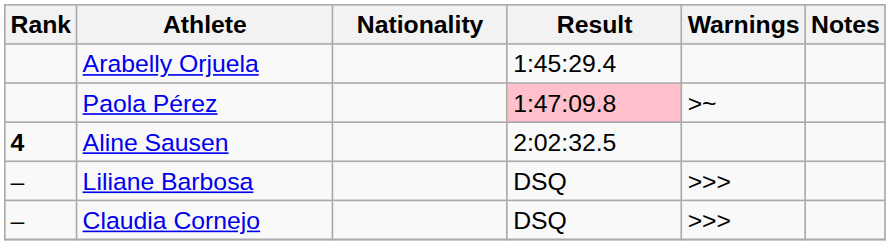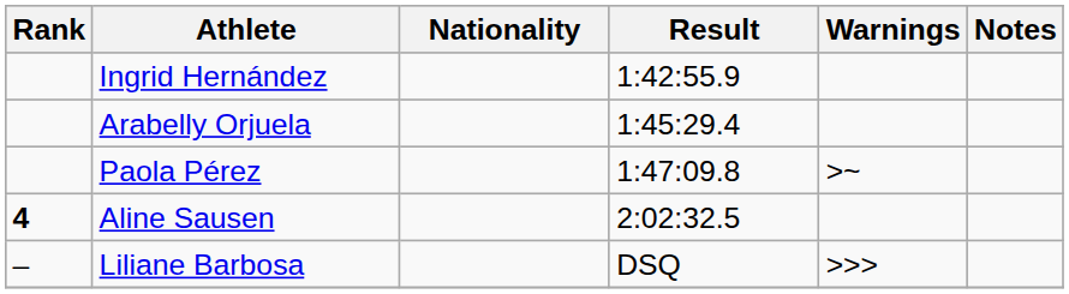+ row: Ingrid Hernández | 1:42:55.9
Paola Pérez | Result: pink background -> no background
- row: – | Claudia Cornejo | DSQ | >>>
